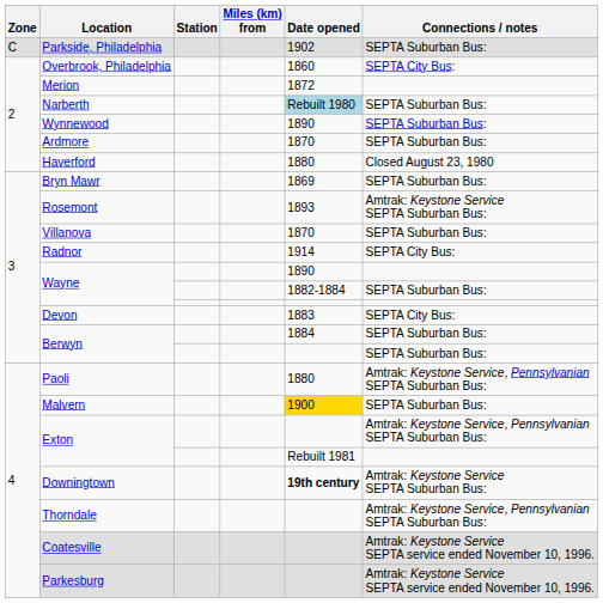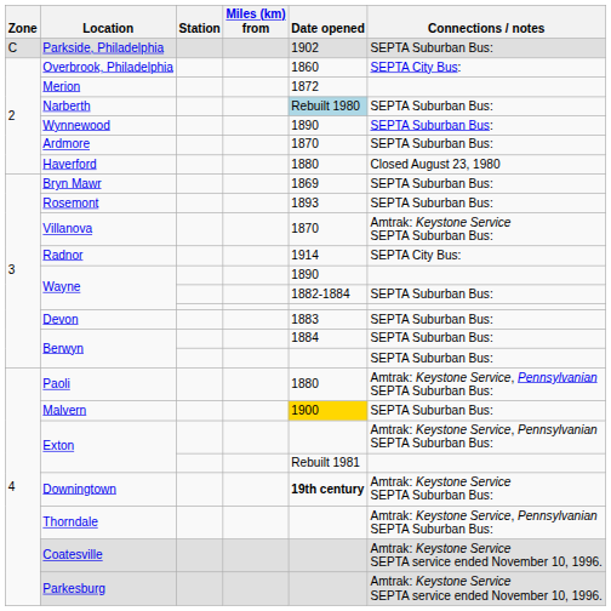Rosemont | Connections / notes: Amtrak: Keystone Service SEPTA Suburban Bus: -> SEPTA Suburban Bus:
Villanova | Connections / notes: SEPTA Suburban Bus: -> Amtrak: Keystone Service SEPTA Suburban Bus:
Devon | Connections / notes: SEPTA City Bus: -> SEPTA Suburban Bus:
